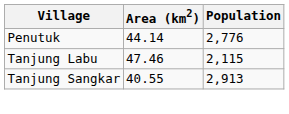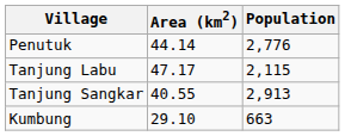Tanjung Labu | Area (km2): 47.46 -> 47.17
+ row: Kumbung | 29.10 | 663
